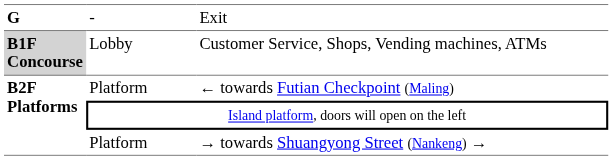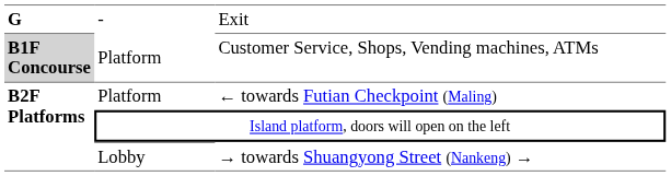Customer Service, Shops, Vending machines, ATMs | column 2: Lobby -> Platform
→ towards Shuangyong Street (Nankeng) → | column 2: Platform -> Lobby
